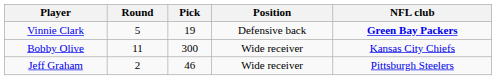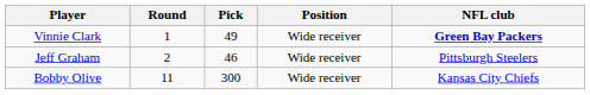Vinnie Clark | Round: 5 -> 1
Vinnie Clark | Pick: 19 -> 49
Vinnie Clark | Position: Defensive back -> Wide receiver
rows swapped: Jeff Graham <-> Bobby Olive
